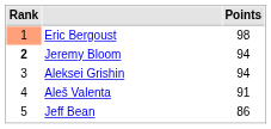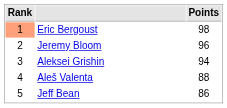Jeremy Bloom | Rank: bold -> normal
Jeremy Bloom | Points: 94 -> 96
Aleš Valenta | Points: 91 -> 88
